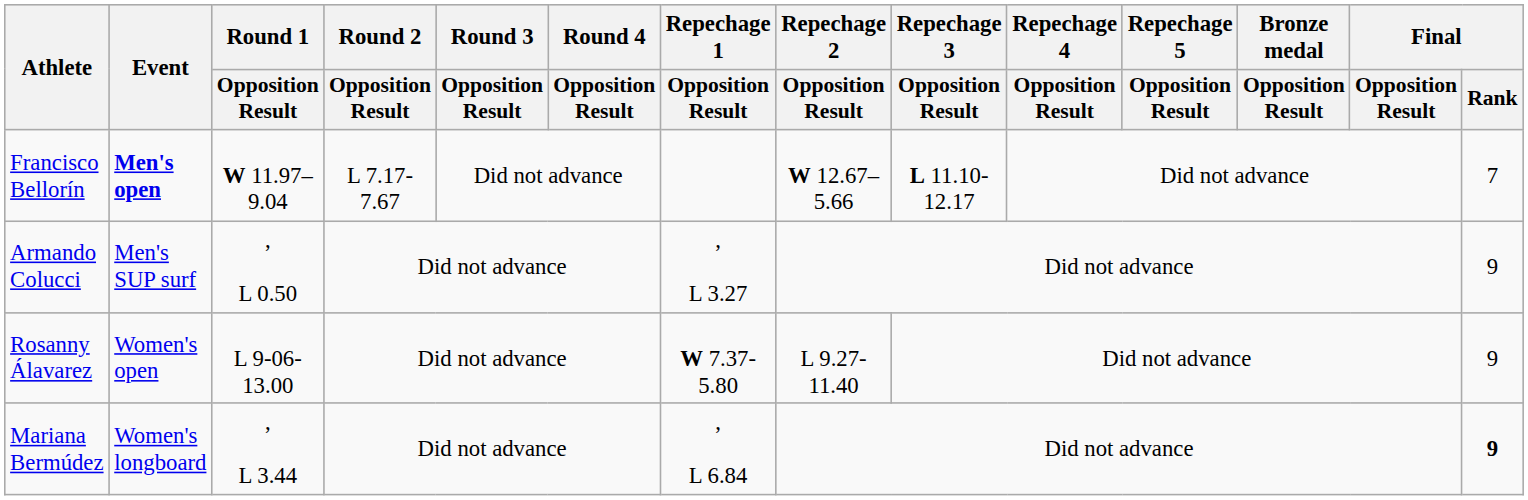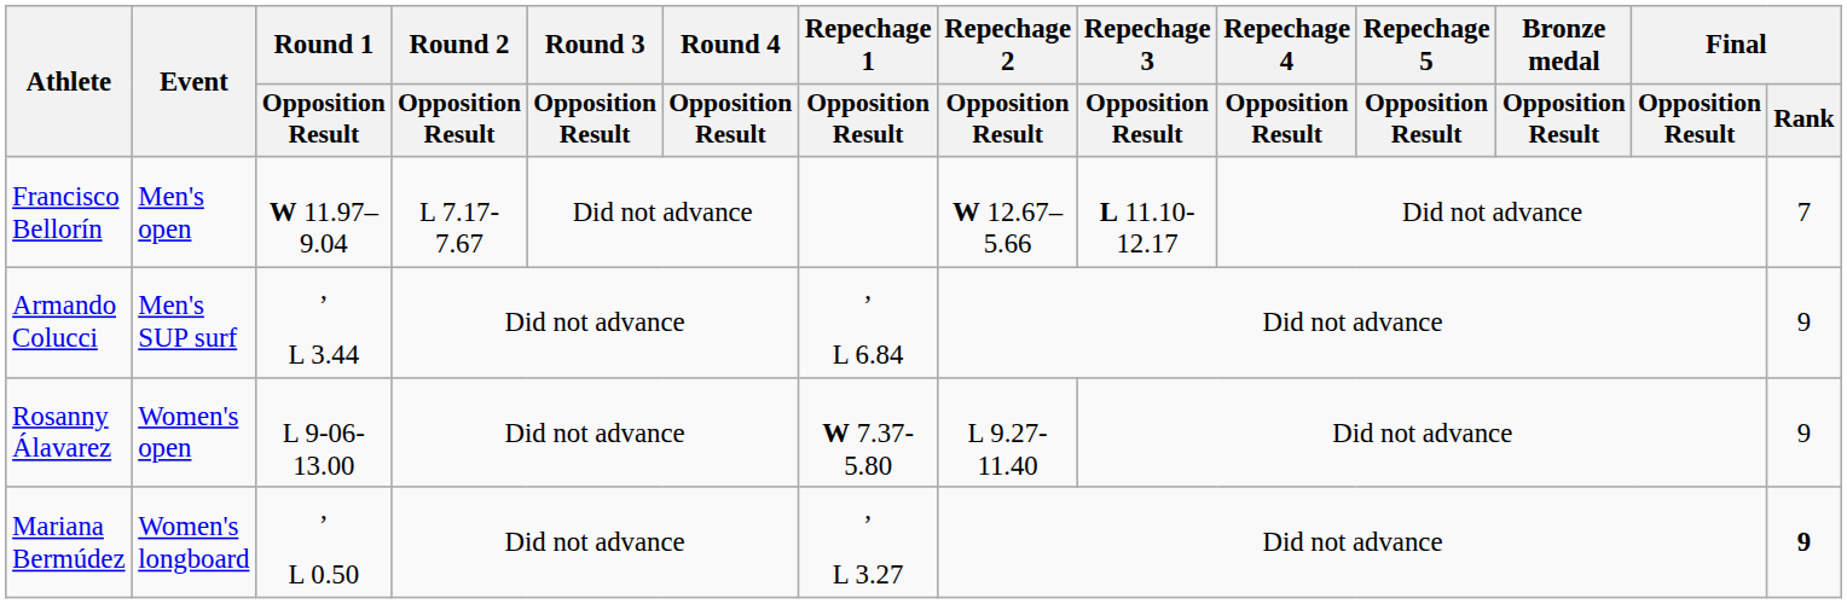Francisco Bellorín | Event: bold -> normal
Armando Colucci | Round 1 / Opposition Result: , L 0.50 -> , L 3.44
Armando Colucci | Repechage 1 / Opposition Result: , L 3.27 -> , L 6.84
Mariana Bermúdez | Round 1 / Opposition Result: , L 3.44 -> , L 0.50
Mariana Bermúdez | Repechage 1 / Opposition Result: , L 6.84 -> , L 3.27
